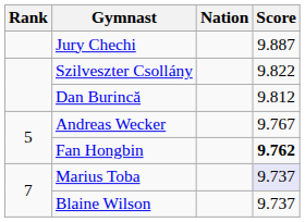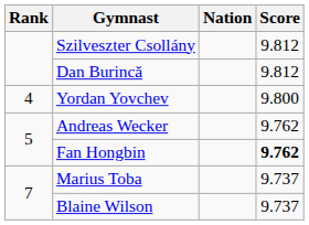- row: Jury Chechi | 9.887
Szilveszter Csollány | Score: 9.822 -> 9.812
+ row: 4 | Yordan Yovchev | 9.800
Andreas Wecker | Score: 9.767 -> 9.762
Marius Toba | Score: lavender background -> no background
